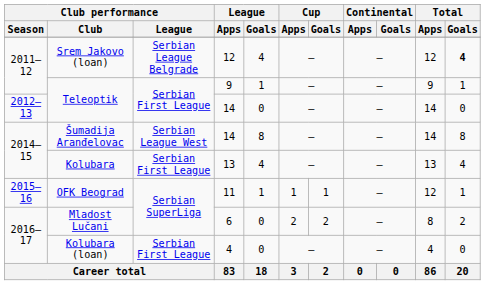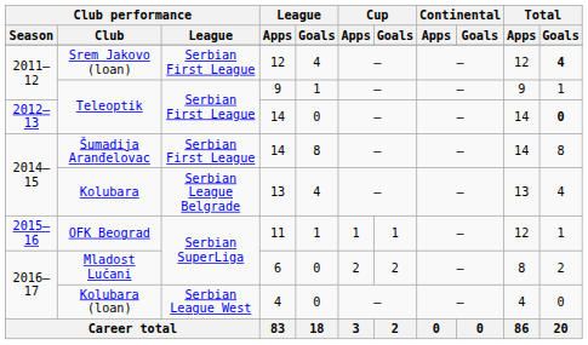Srem Jakovo (loan) | Club performance / League: Serbian League Belgrade -> Serbian First League
Teleoptik / 14 | Total / Goals: normal -> bold
Šumadija Aranđelovac | Club performance / League: Serbian League West -> Serbian First League
Kolubara | Club performance / League: Serbian First League -> Serbian League Belgrade
Kolubara (loan) | Club performance / League: Serbian First League -> Serbian League West
